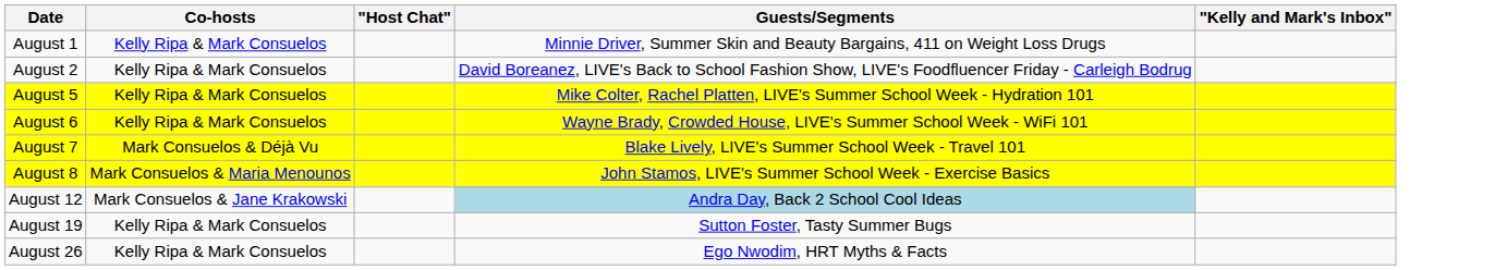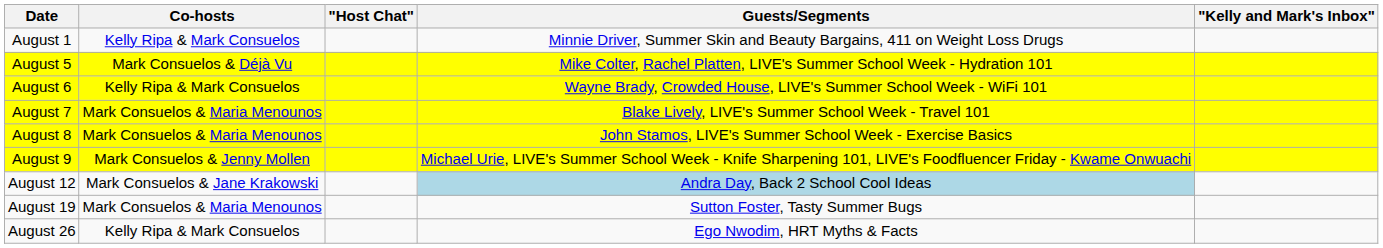- row: August 2 | Kelly Ripa & Mark Consuelos | David Boreanez, LIVE's Back to School Fashion Show, LIVE's Foodfluencer Friday - Carleigh Bodrug
August 5 | Co-hosts: Kelly Ripa & Mark Consuelos -> Mark Consuelos & Déjà Vu
August 7 | Co-hosts: Mark Consuelos & Déjà Vu -> Mark Consuelos & Maria Menounos
+ row: August 9 | Mark Consuelos & Jenny Mollen | Michael Urie, LIVE's Summer School Week - Knife Sharpening 101, LIVE's Foodfluencer Friday - Kwame Onwuachi
August 19 | Co-hosts: Kelly Ripa & Mark Consuelos -> Mark Consuelos & Maria Menounos
